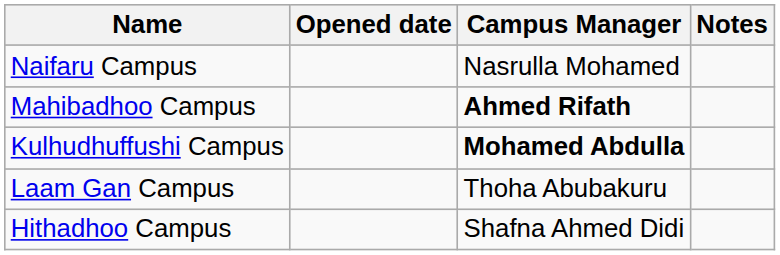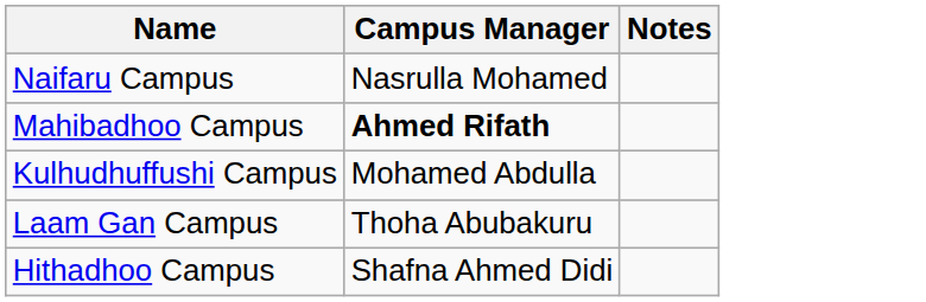- column: Opened date
Kulhudhuffushi Campus | Campus Manager: bold -> normal
